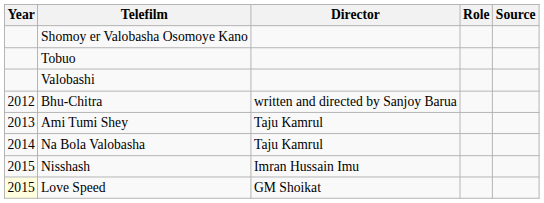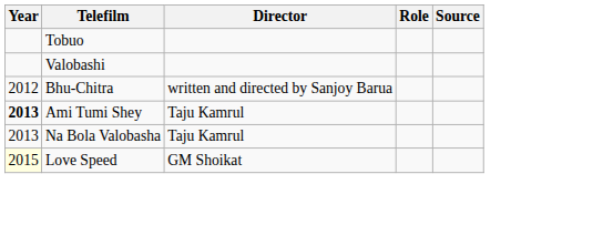- row: Shomoy er Valobasha Osomoye Kano
Ami Tumi Shey | Year: normal -> bold
Na Bola Valobasha | Year: 2014 -> 2013
- row: 2015 | Nisshash | Imran Hussain Imu
